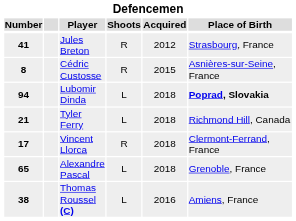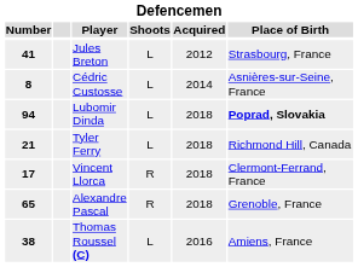Jules Breton | Shoots: R -> L
Cédric Custosse | Shoots: R -> L
Cédric Custosse | Acquired: 2015 -> 2014
Alexandre Pascal | Shoots: L -> R
